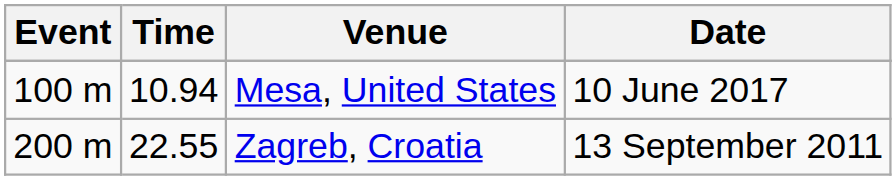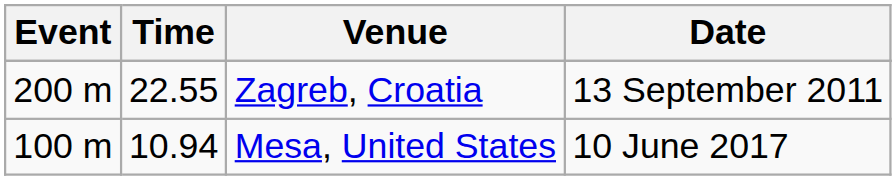rows swapped: Mesa, United States <-> Zagreb, Croatia
